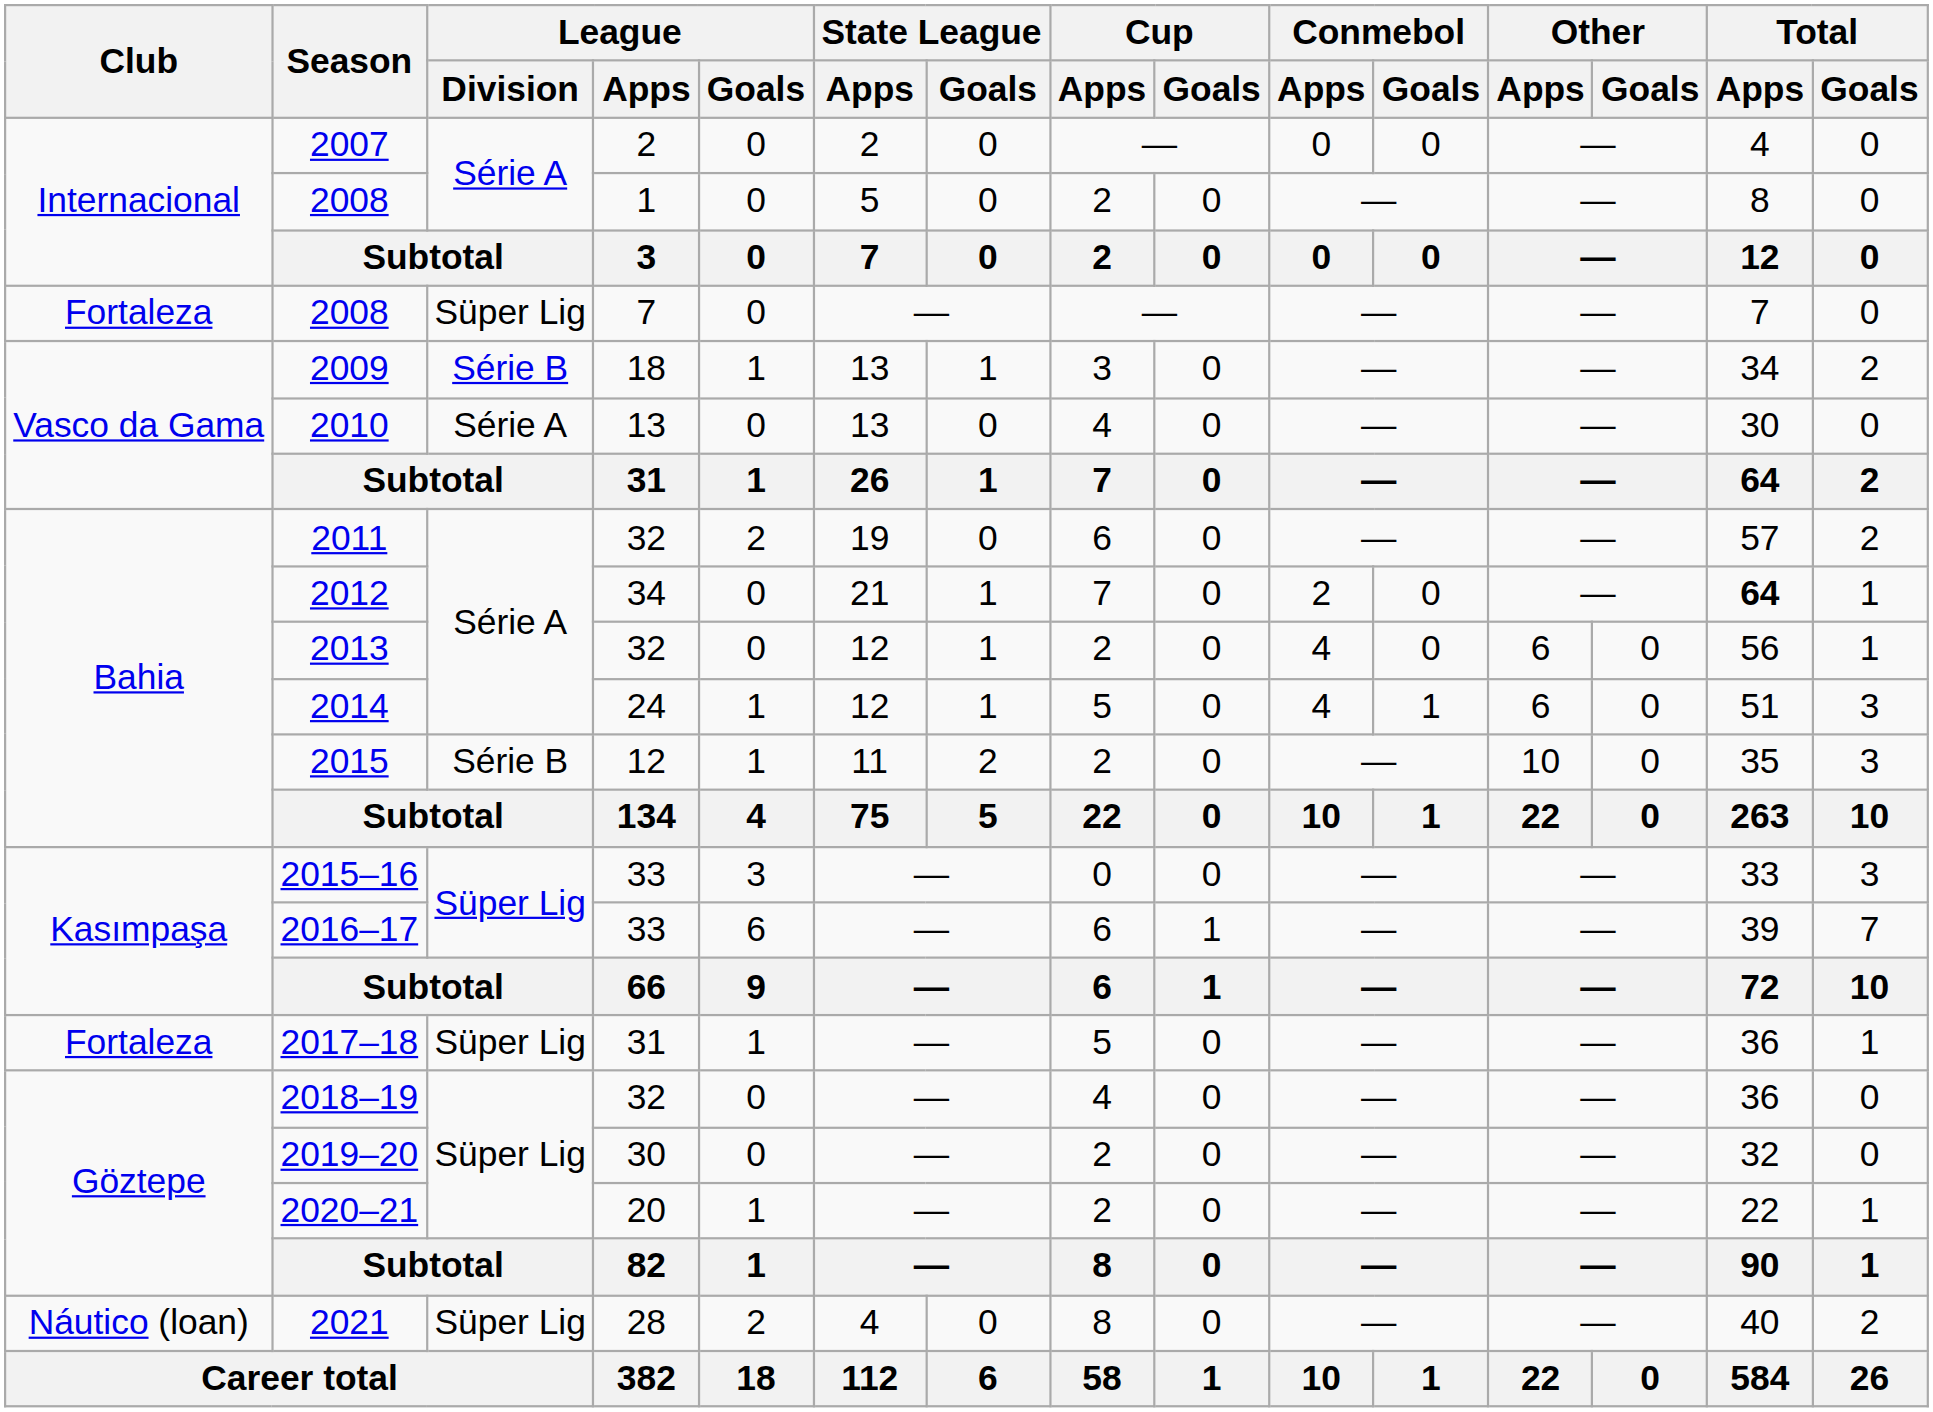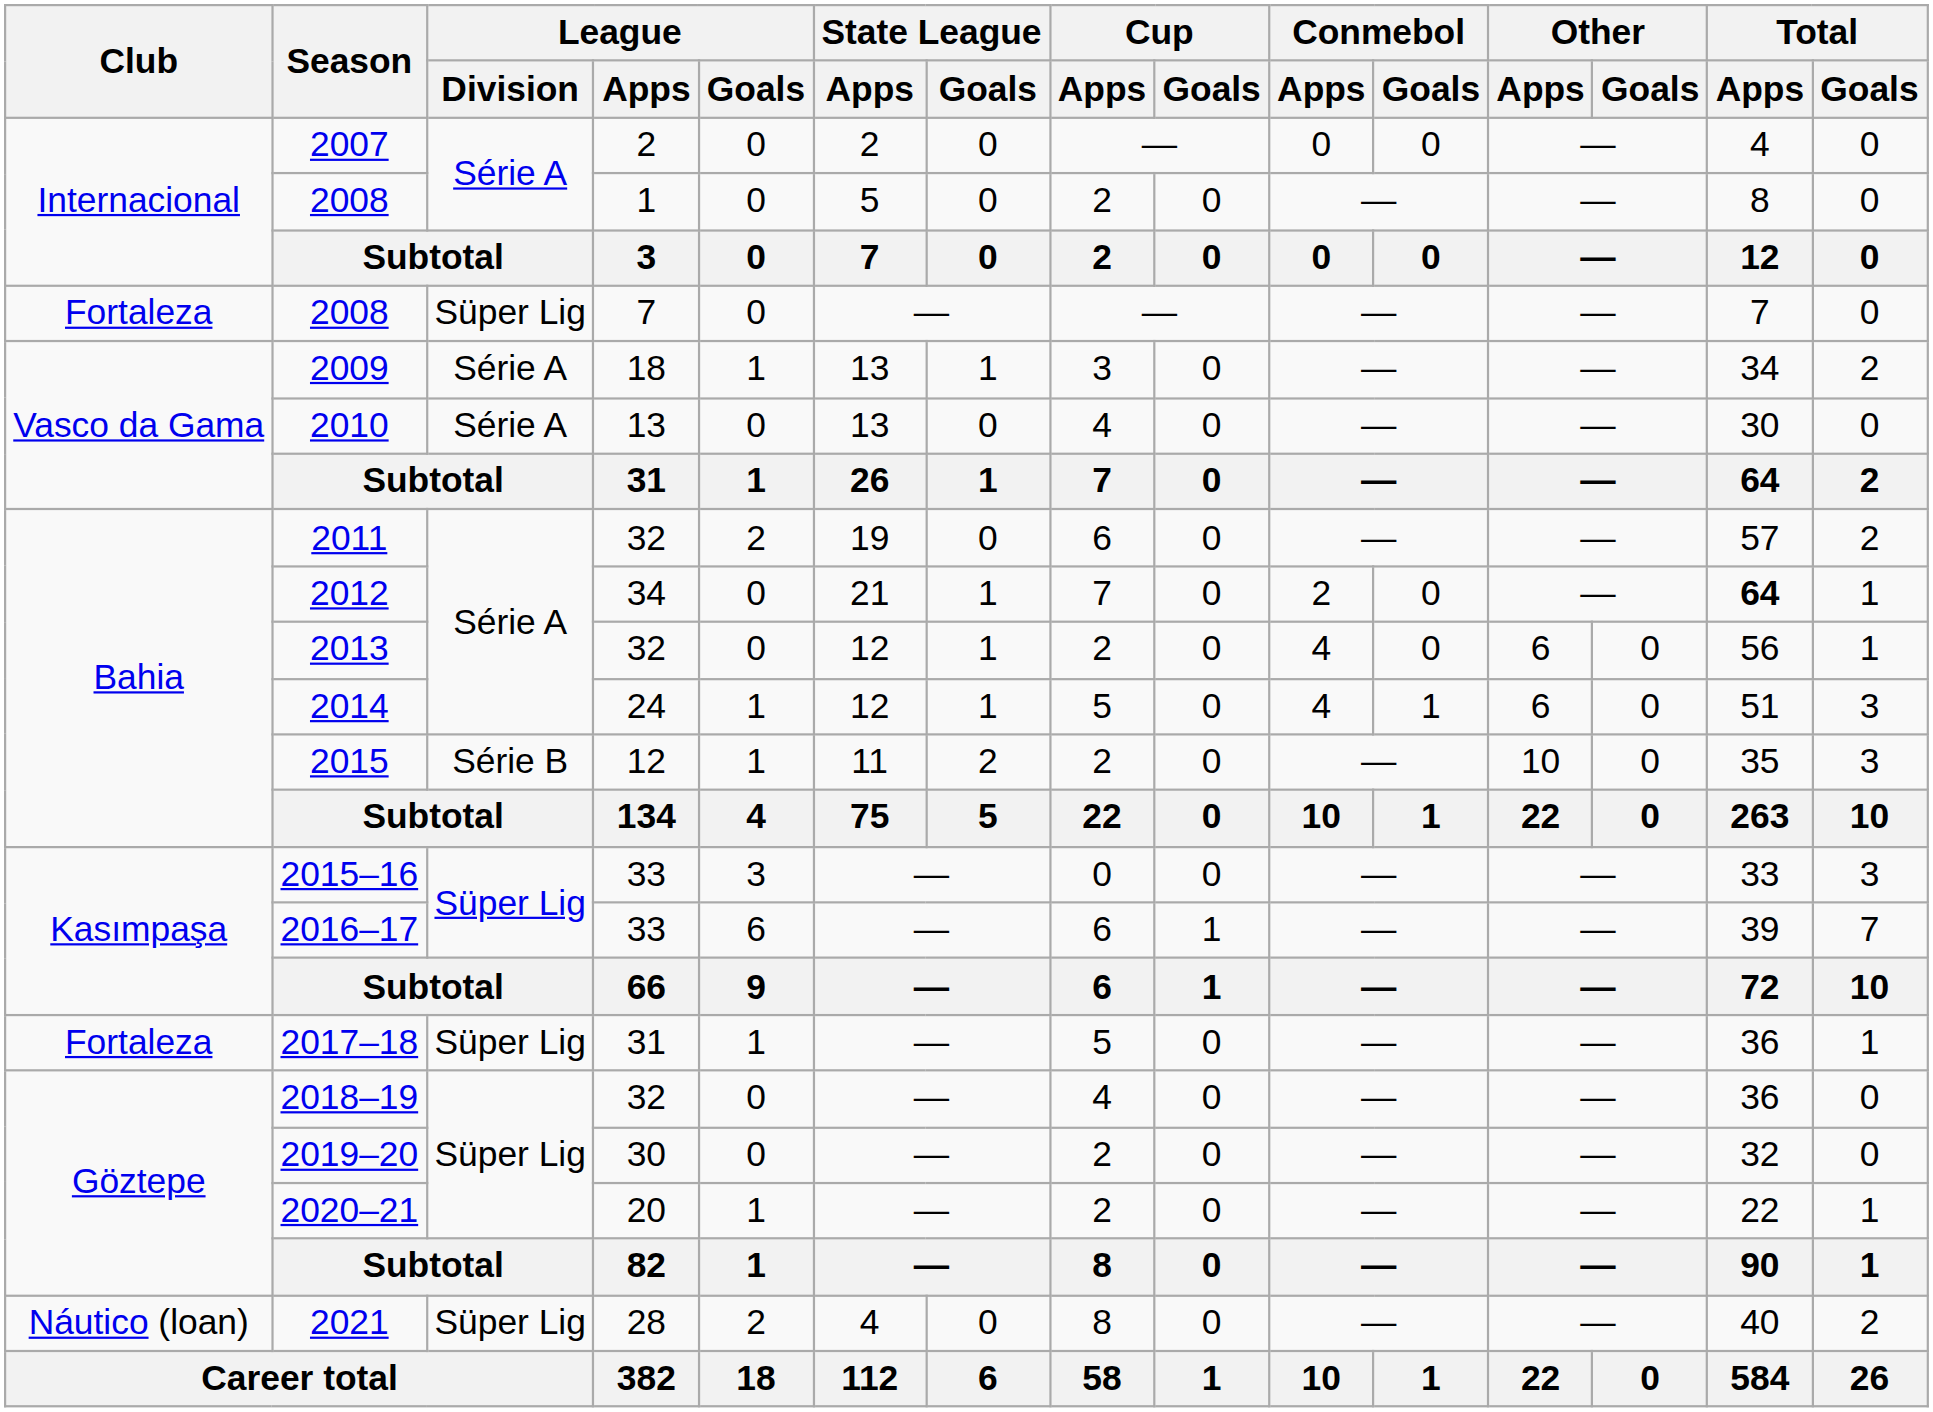2009 | League / Division: Série B -> Série A
